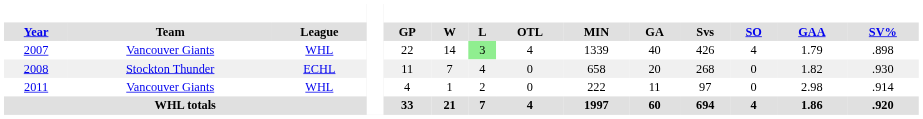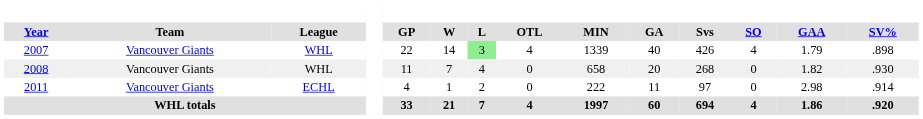2008 | Team: Stockton Thunder -> Vancouver Giants
2008 | League: ECHL -> WHL
2011 | League: WHL -> ECHL
